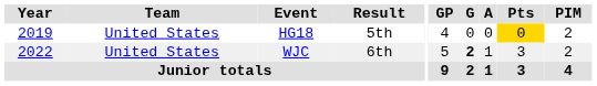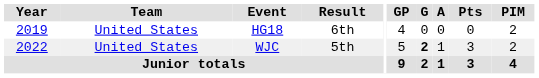HG18 | Result: 5th -> 6th
HG18 | Pts: gold background -> no background
WJC | Result: 6th -> 5th
